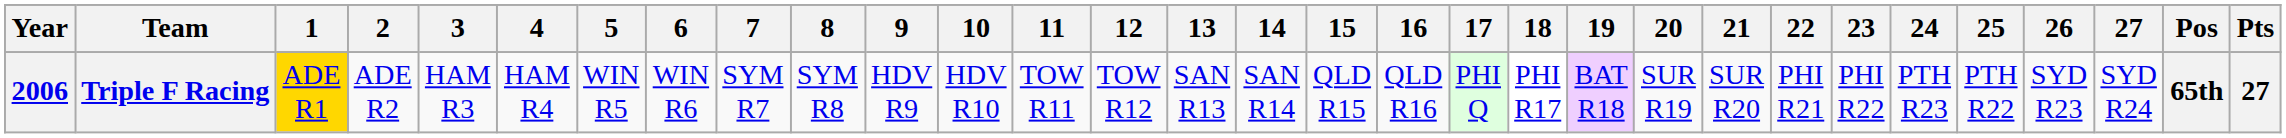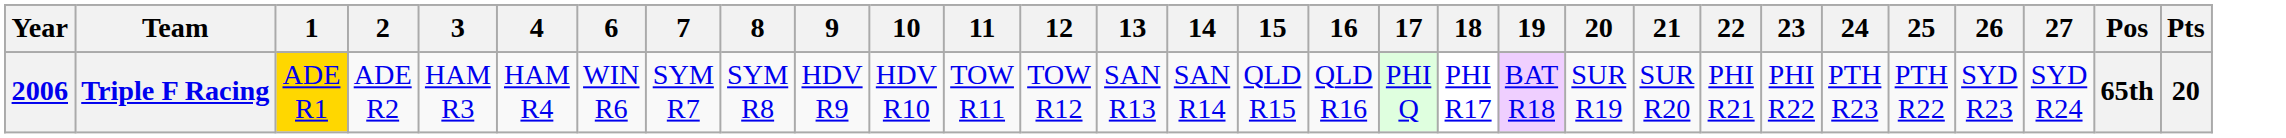- column: 5 | WIN R5
Triple F Racing | Pts: 27 -> 20
